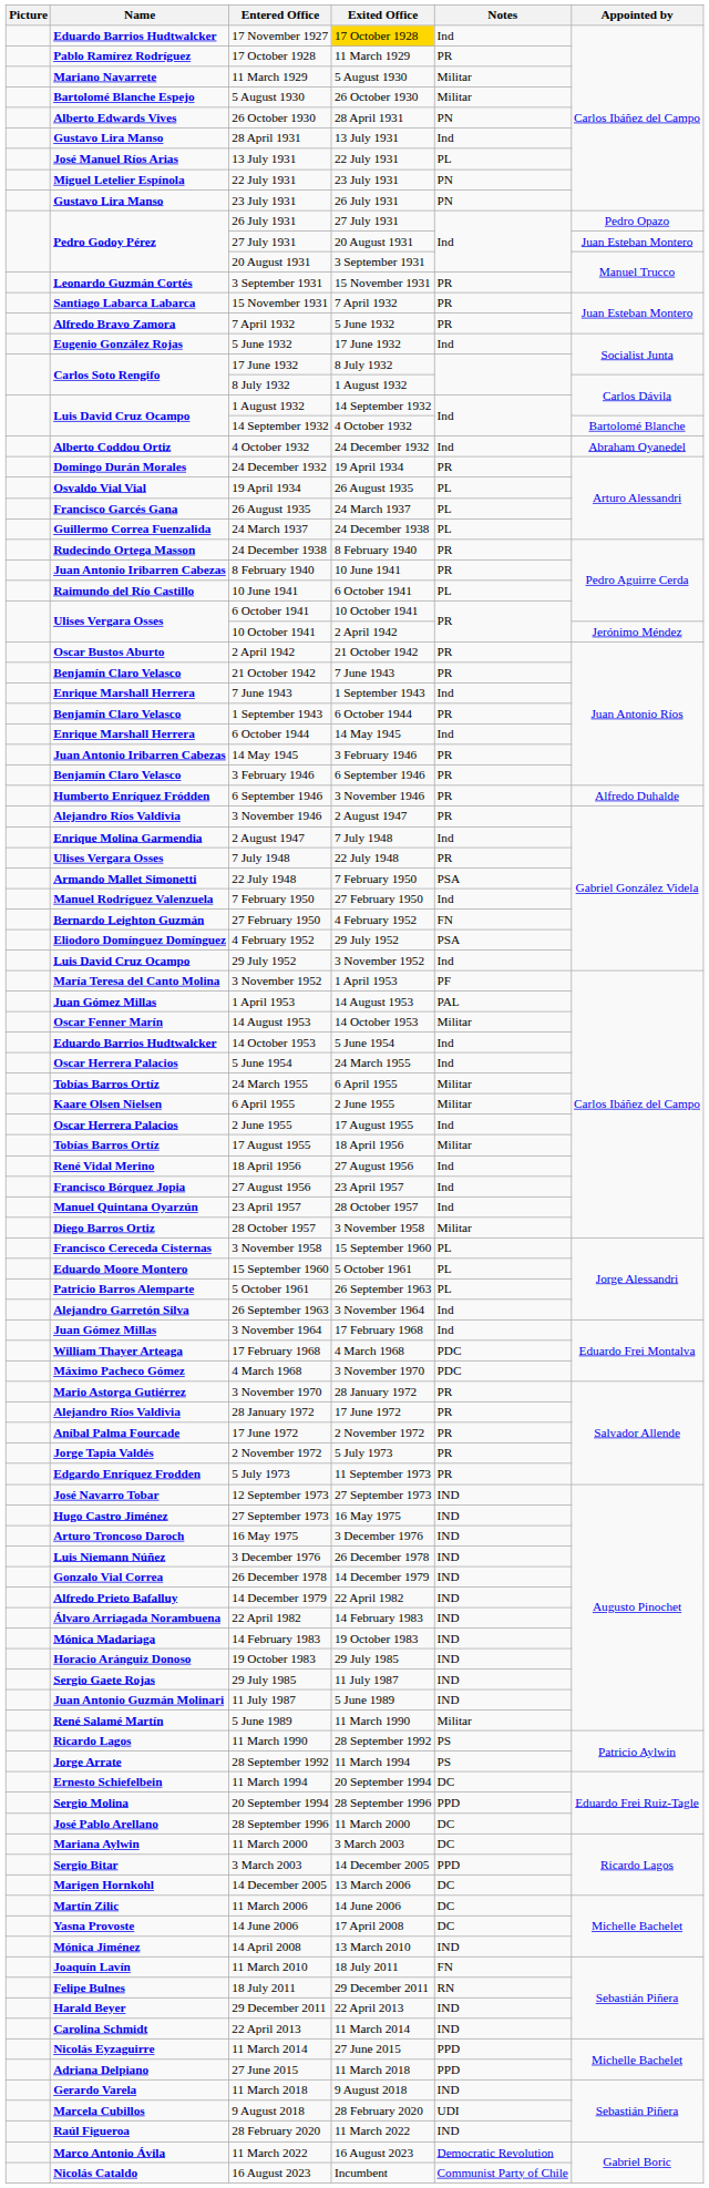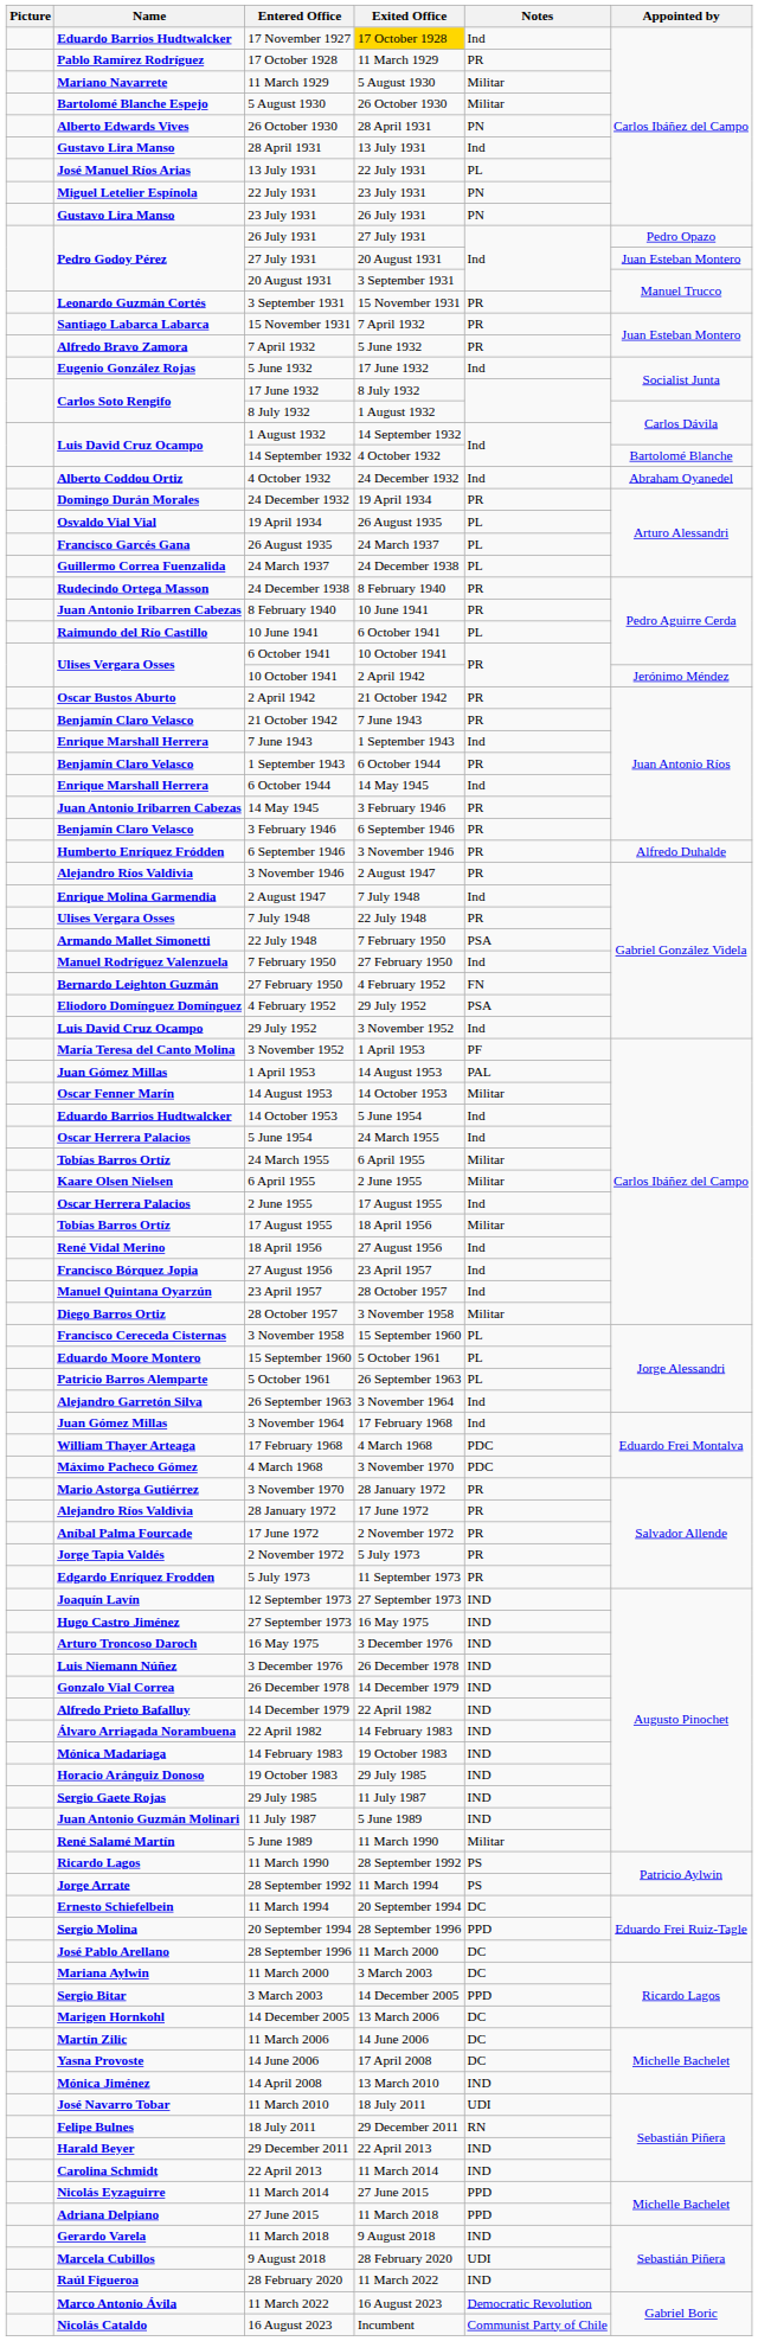12 September 1973 | Name: José Navarro Tobar -> Joaquín Lavín
11 March 2010 | Name: Joaquín Lavín -> José Navarro Tobar
11 March 2010 | Notes: FN -> UDI
